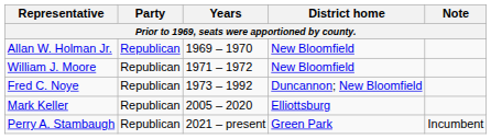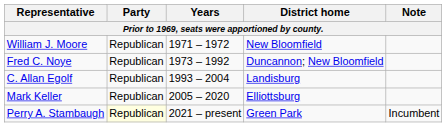- row: Allan W. Holman Jr. | Republican | 1969 – 1970 | New Bloomfield
+ row: C. Allan Egolf | Republican | 1993 – 2004 | Landisburg
Perry A. Stambaugh | Party: no background -> lightyellow background
